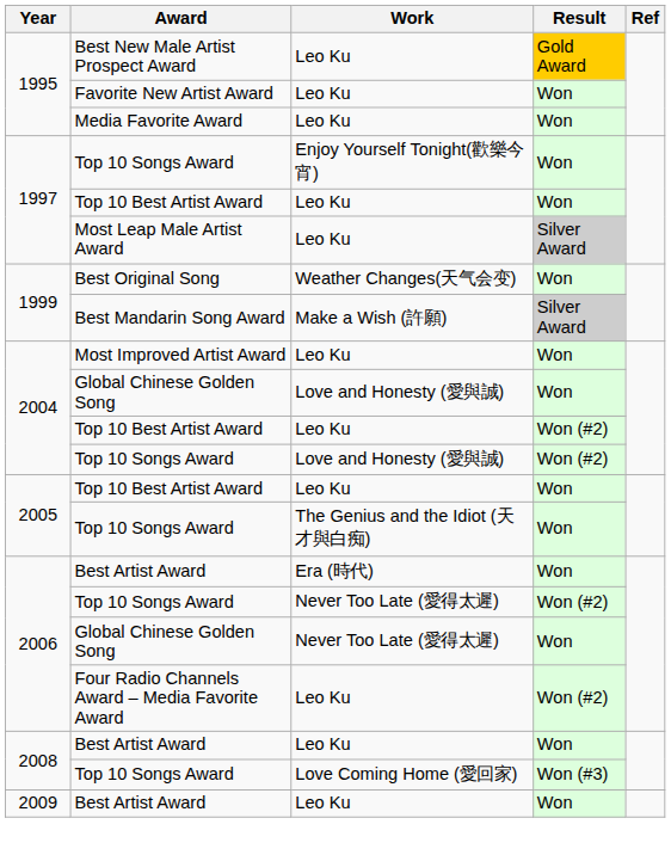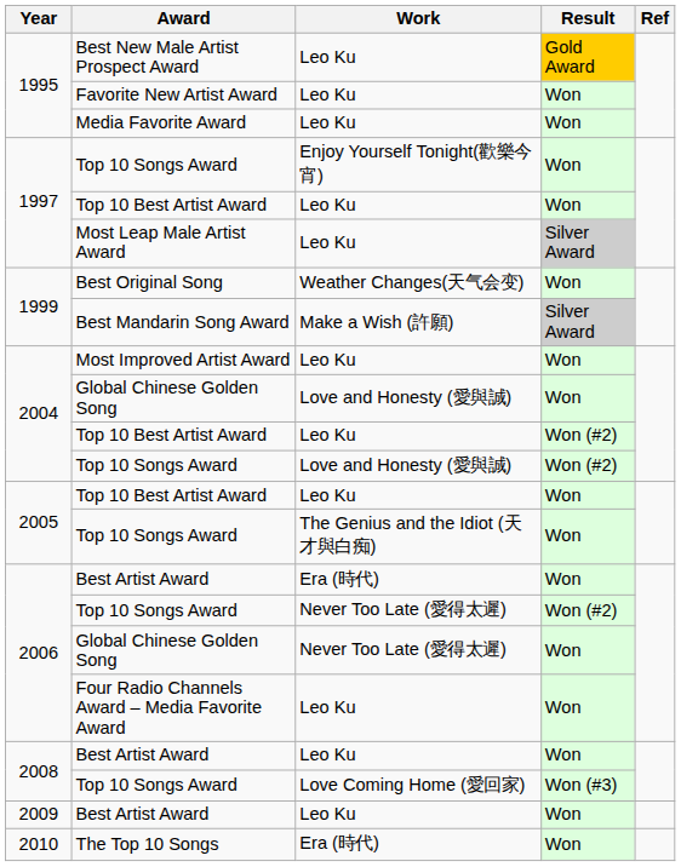Four Radio Channels Award – Media Favorite Award | Result: Won (#2) -> Won
+ row: 2010 | The Top 10 Songs | Era (時代) | Won
